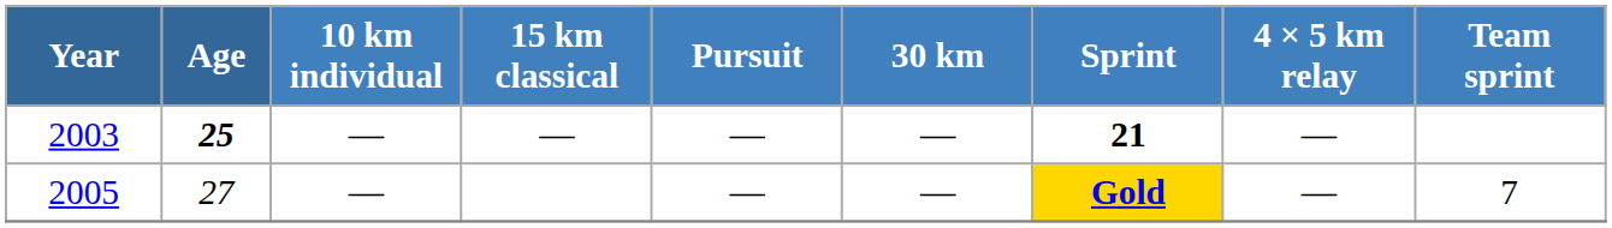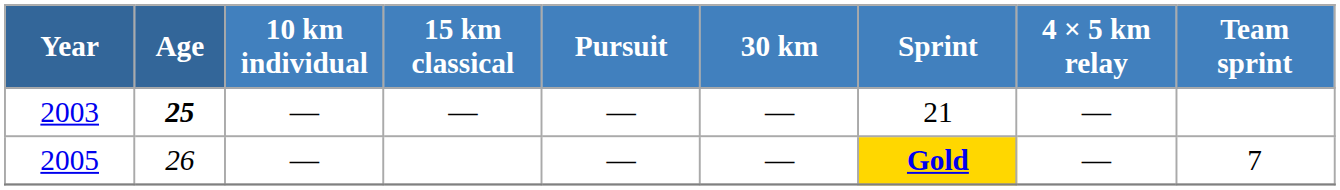2003 | Sprint: bold -> normal
2005 | Age: 27 -> 26
